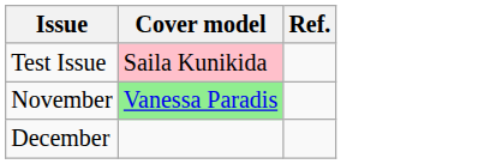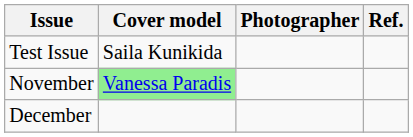+ column: Photographer
Test Issue | Cover model: pink background -> no background
